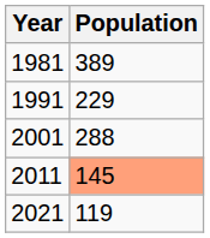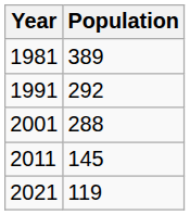1991 | Population: 229 -> 292
2011 | Population: lightsalmon background -> no background
